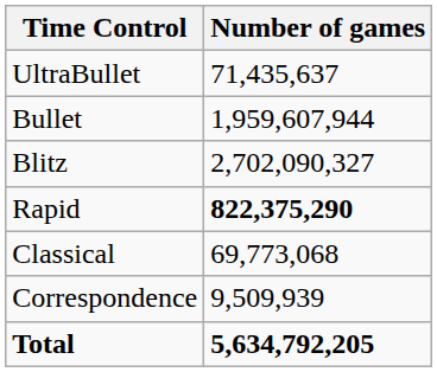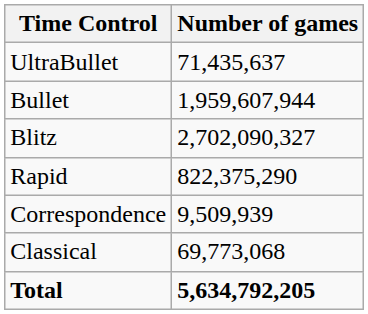Rapid | Number of games: bold -> normal
rows swapped: Classical <-> Correspondence
